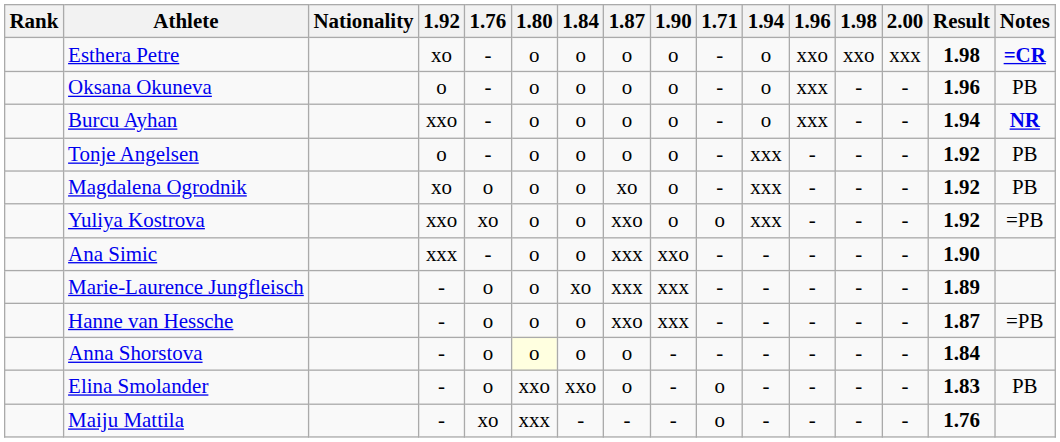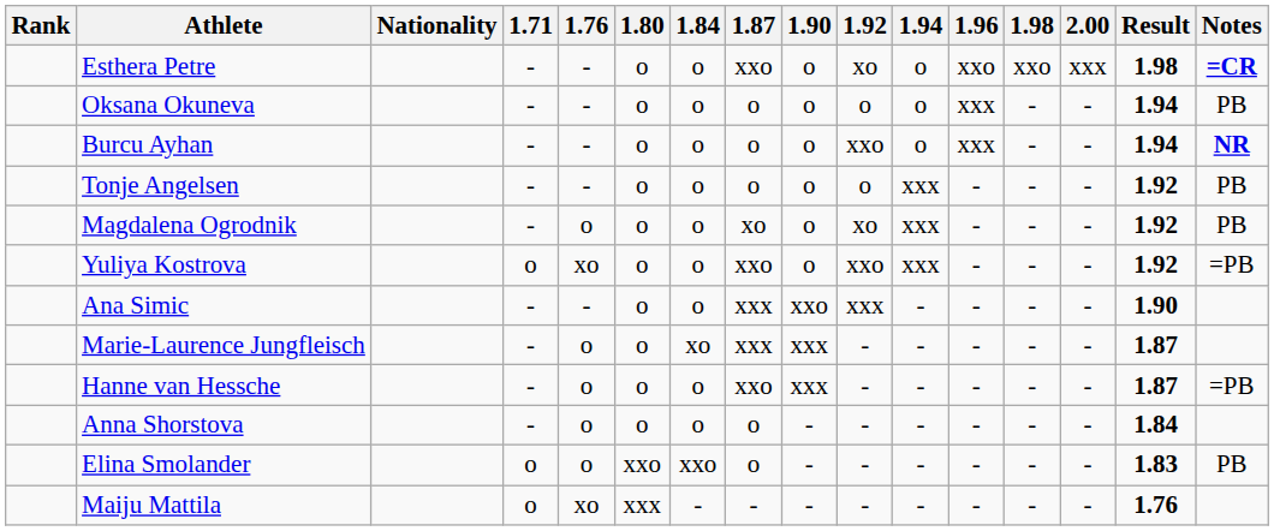columns swapped: 1.71 <-> 1.92
Esthera Petre | 1.87: o -> xxo
Oksana Okuneva | Result: 1.96 -> 1.94
Marie-Laurence Jungfleisch | Result: 1.89 -> 1.87
Anna Shorstova | 1.80: lightyellow background -> no background
